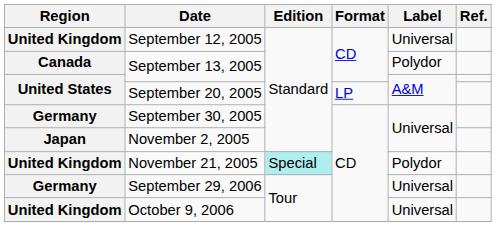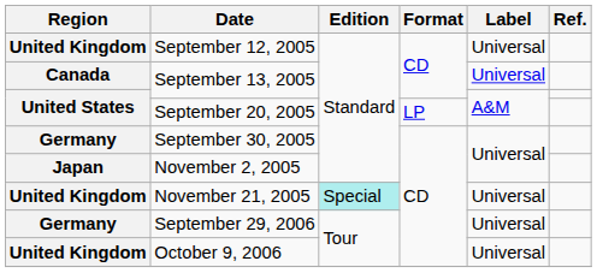Canada / September 13, 2005 | Label: Polydor -> Universal
November 21, 2005 | Label: Polydor -> Universal
